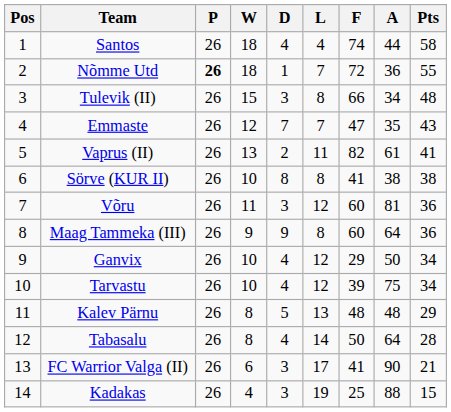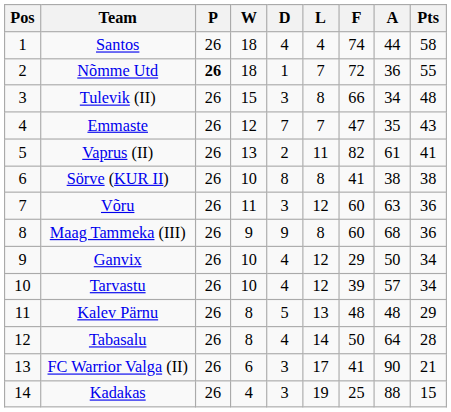Võru | A: 81 -> 63
Maag Tammeka (III) | A: 64 -> 68
Tarvastu | A: 75 -> 57
